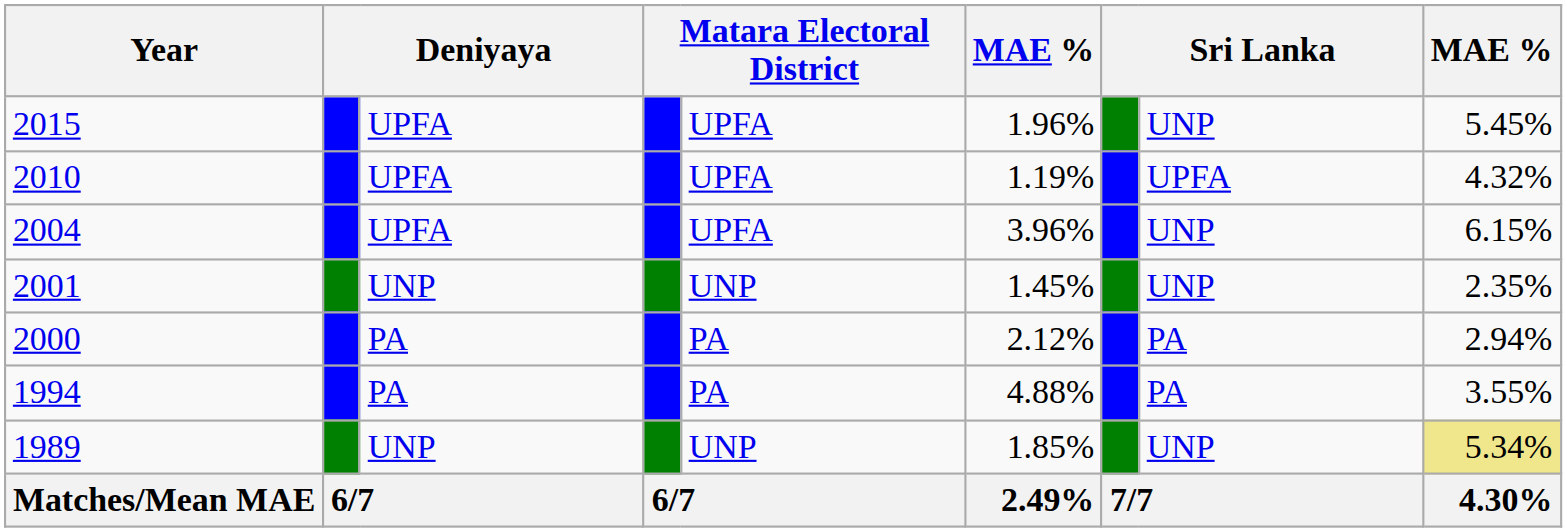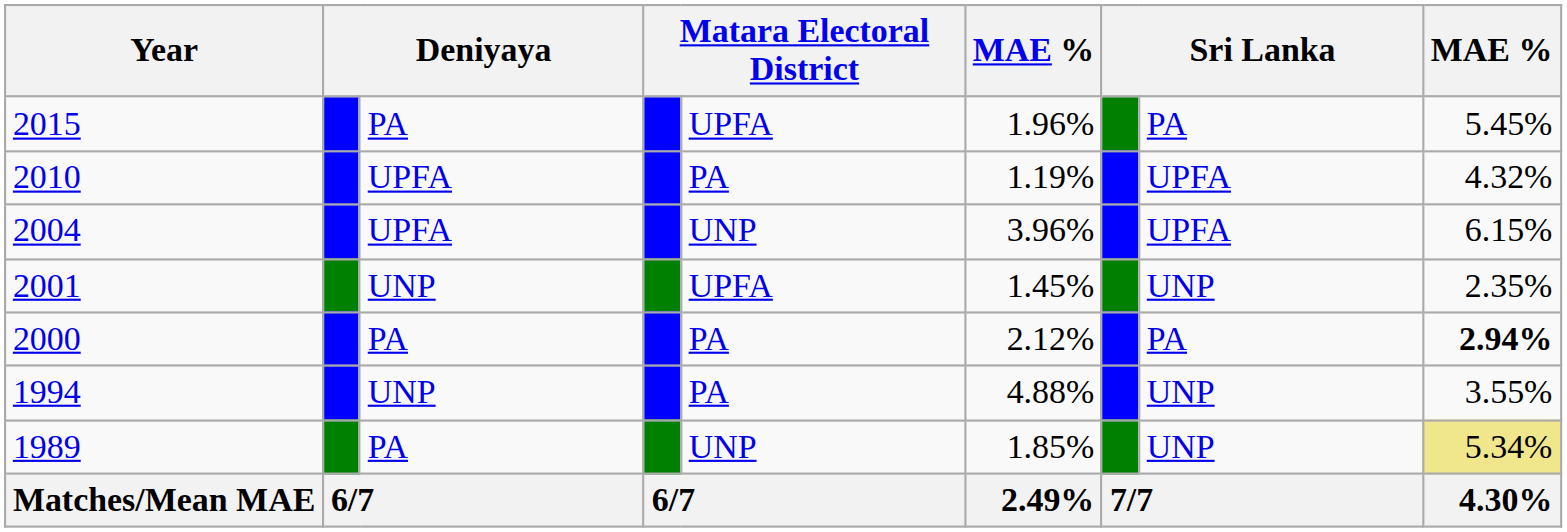2015 | column 3: UPFA -> PA
2015 | column 8: UNP -> PA
2010 | column 5: UPFA -> PA
2004 | column 5: UPFA -> UNP
2004 | column 8: UNP -> UPFA
2001 | column 5: UNP -> UPFA
2000 | column 9: normal -> bold
1994 | column 3: PA -> UNP
1994 | column 8: PA -> UNP
1989 | column 3: UNP -> PA
